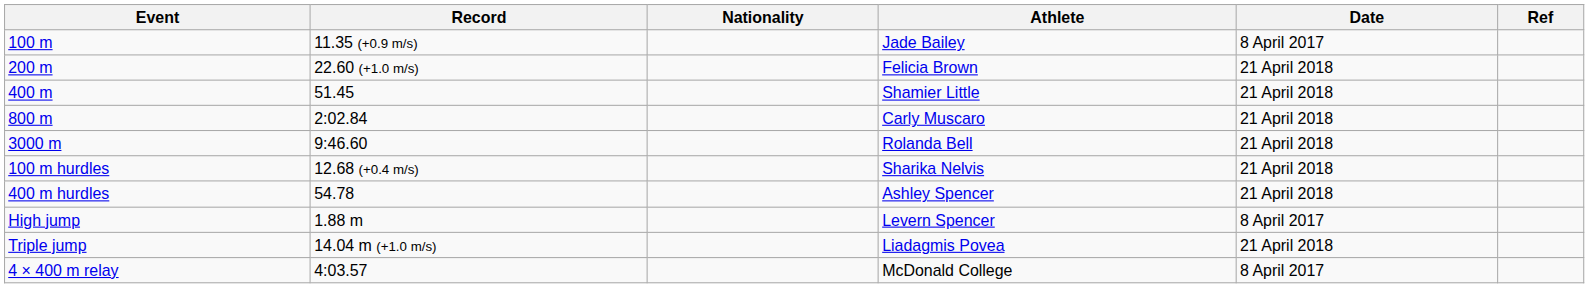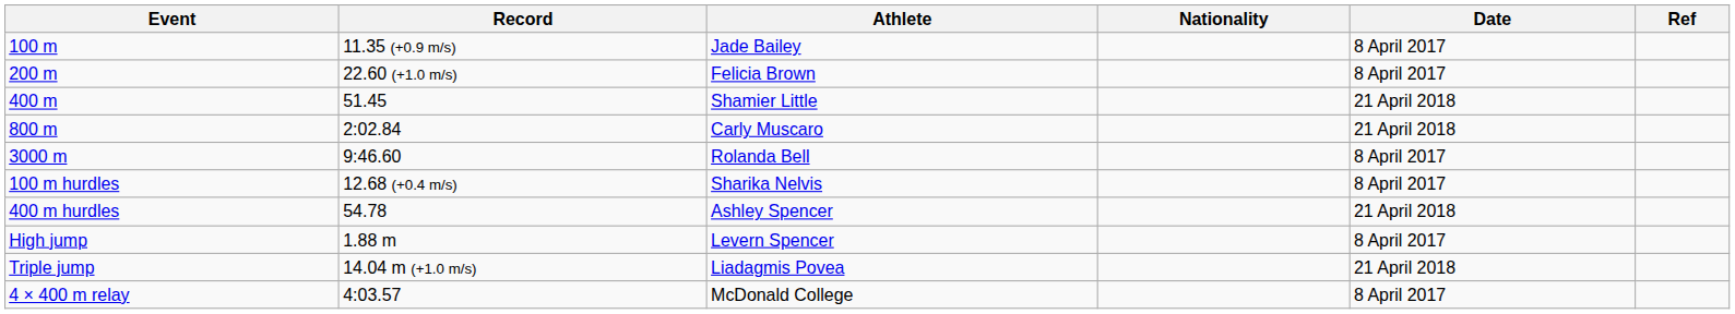columns swapped: Athlete <-> Nationality
200 m | Date: 21 April 2018 -> 8 April 2017
3000 m | Date: 21 April 2018 -> 8 April 2017
100 m hurdles | Date: 21 April 2018 -> 8 April 2017
